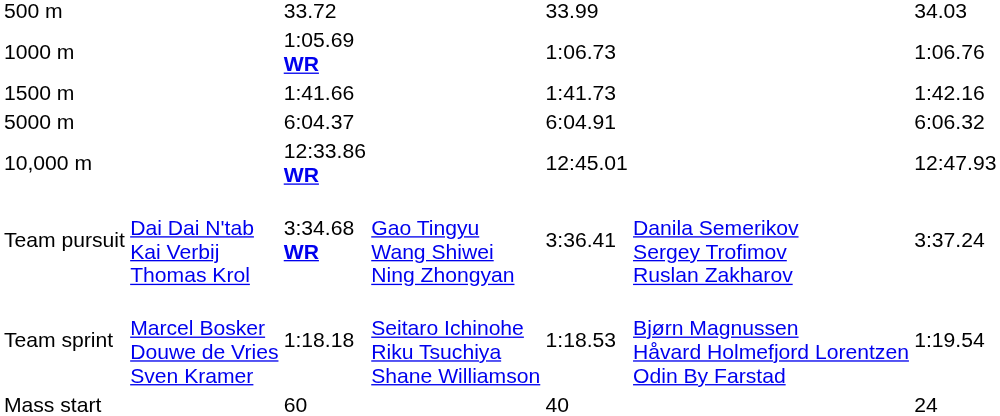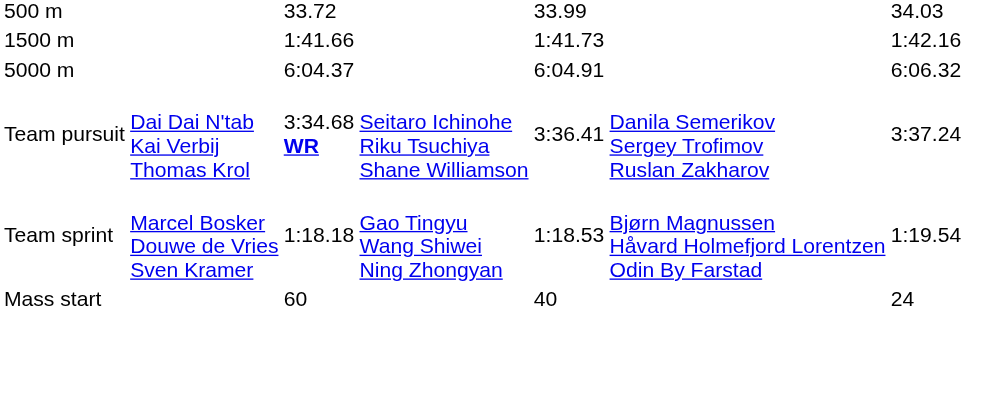- row: 1000 m | 1:05.69 WR | 1:06.73 | 1:06.76
- row: 10,000 m | 12:33.86 WR | 12:45.01 | 12:47.93
Team pursuit | column 4: Gao Tingyu Wang Shiwei Ning Zhongyan -> Seitaro Ichinohe Riku Tsuchiya Shane Williamson
Team sprint | column 4: Seitaro Ichinohe Riku Tsuchiya Shane Williamson -> Gao Tingyu Wang Shiwei Ning Zhongyan
